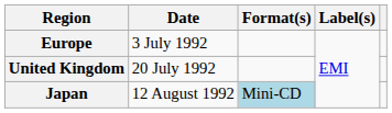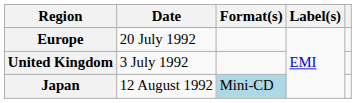Europe | Date: 3 July 1992 -> 20 July 1992
United Kingdom | Date: 20 July 1992 -> 3 July 1992
